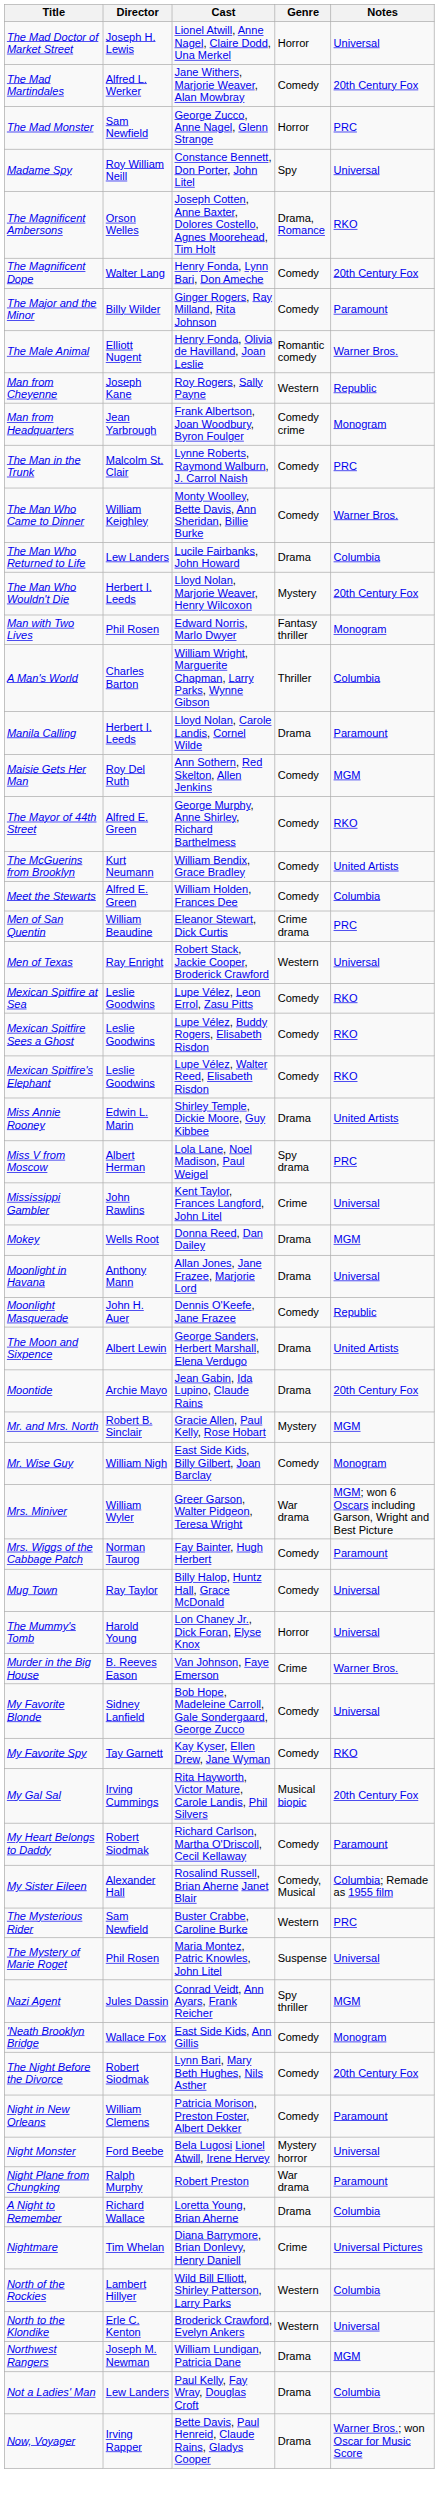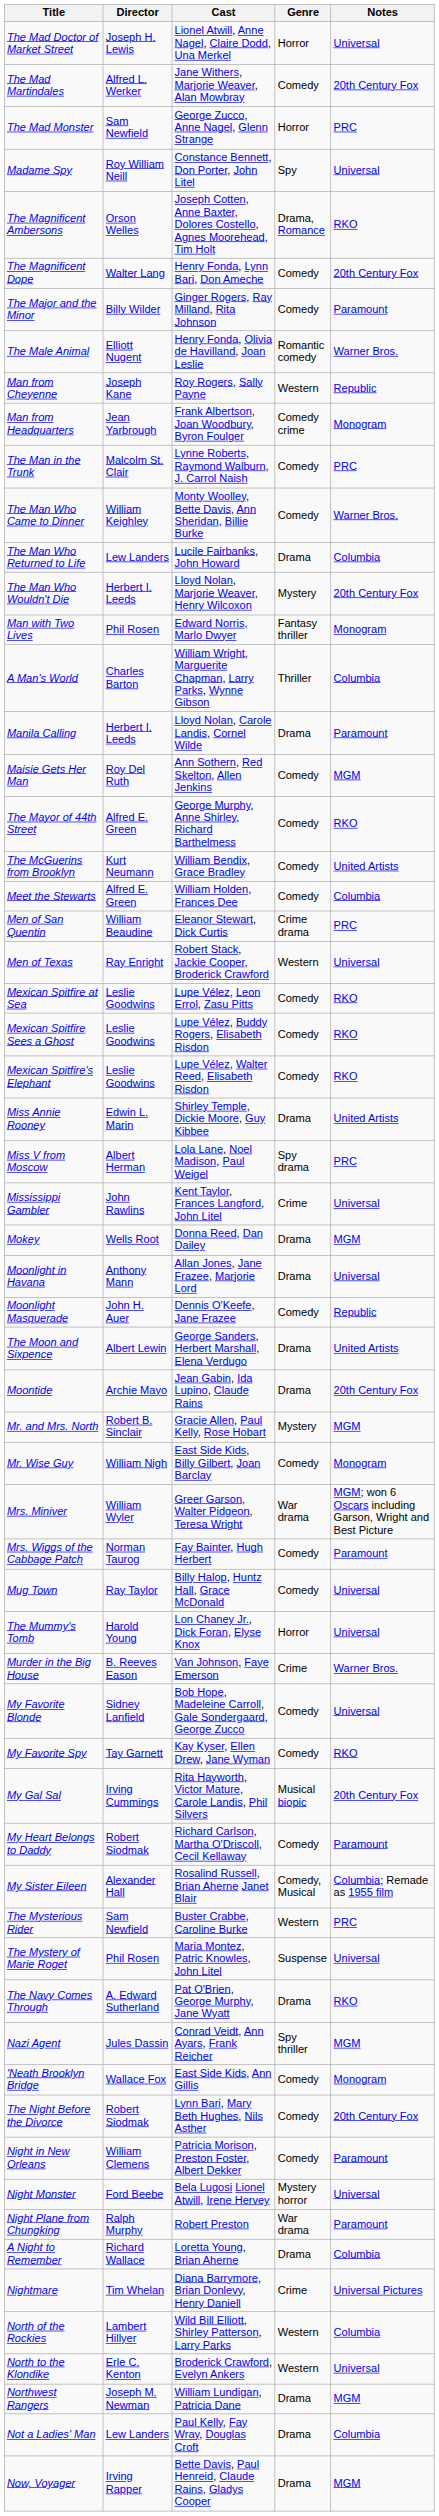+ row: The Navy Comes Through | A. Edward Sutherland | Pat O'Brien, George Murphy, Jane Wyatt | Drama | RKO
Now, Voyager | Notes: Warner Bros.; won Oscar for Music Score -> MGM
